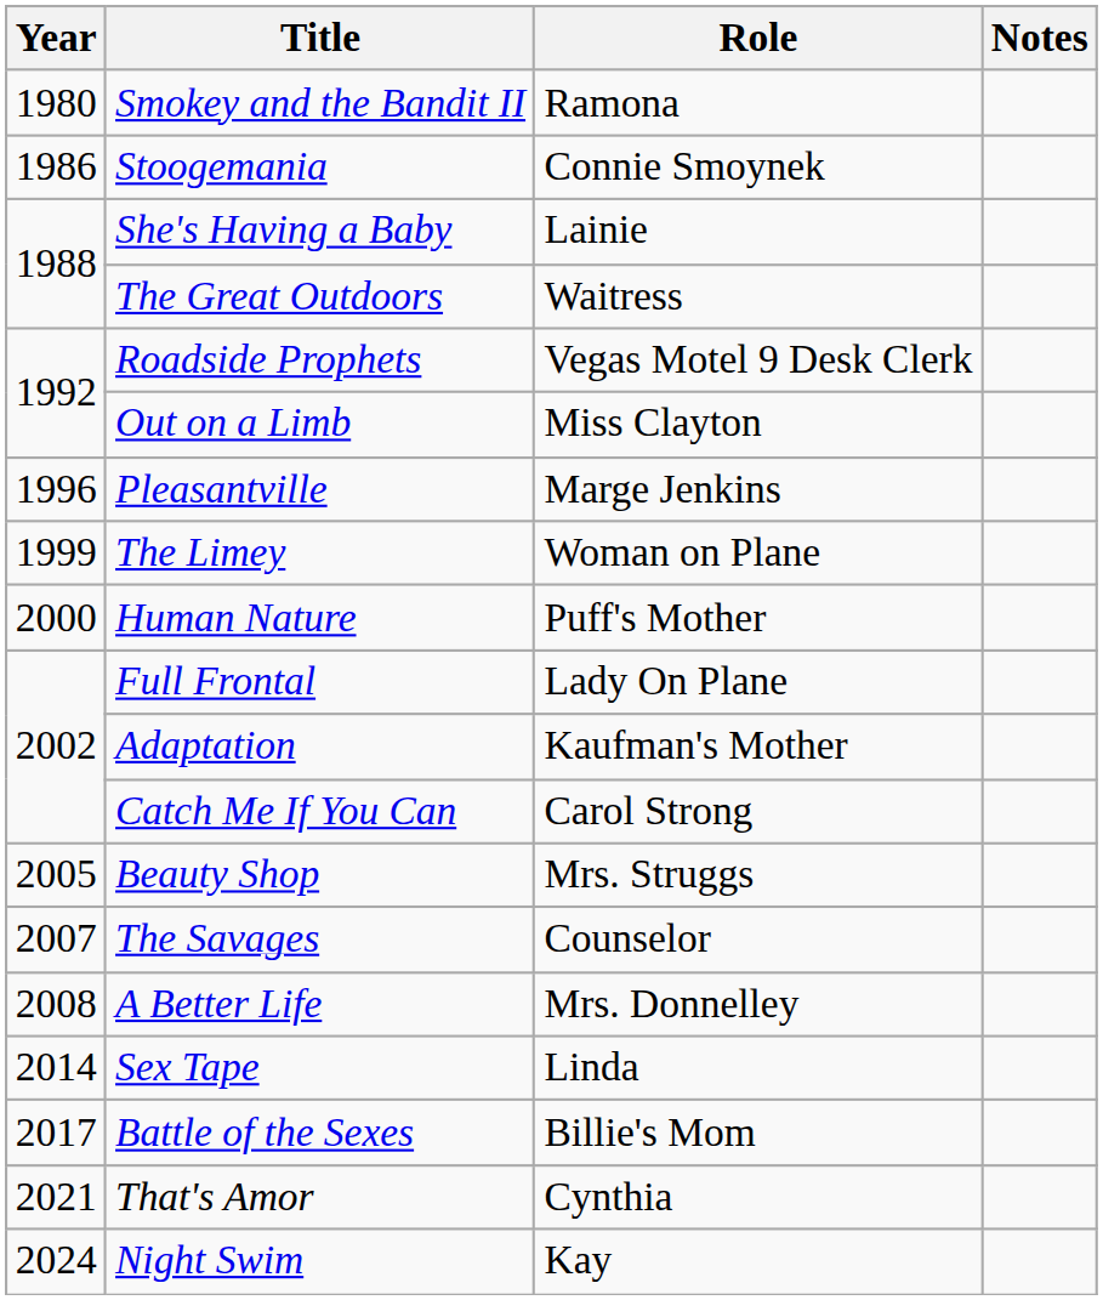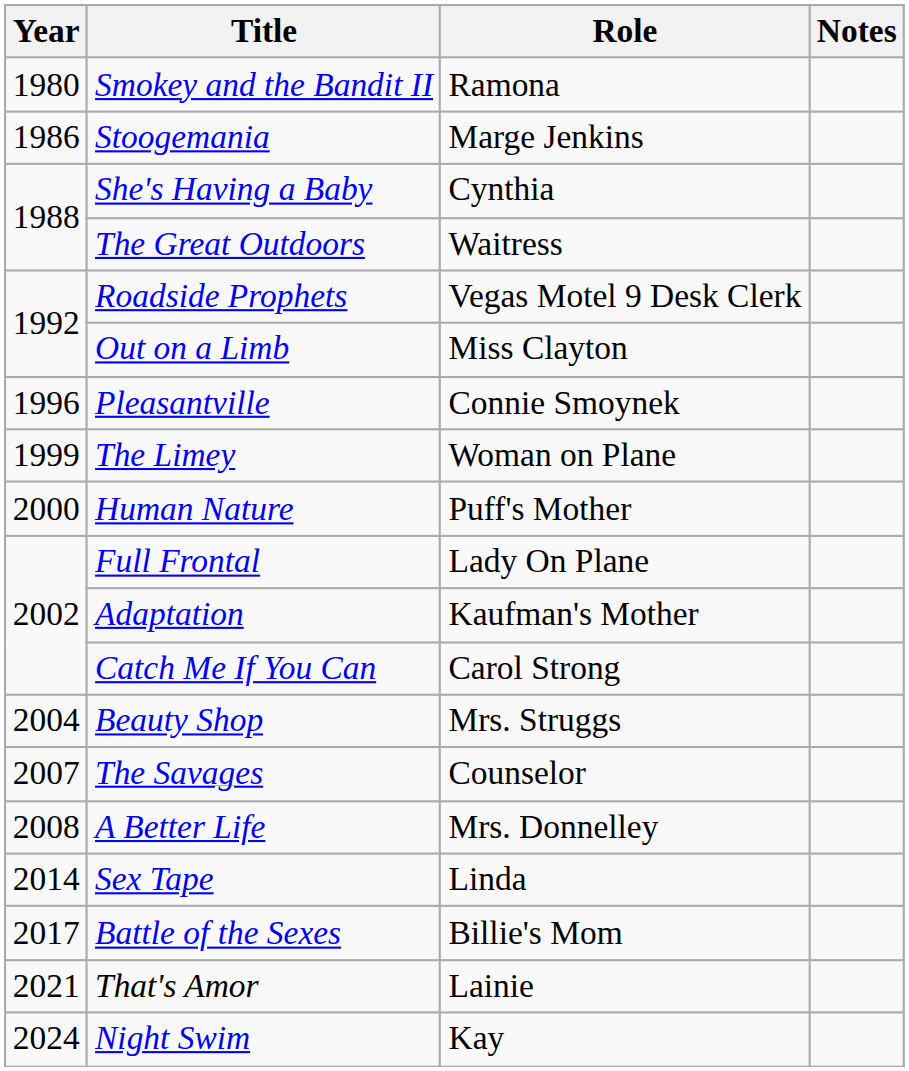Stoogemania | Role: Connie Smoynek -> Marge Jenkins
She's Having a Baby | Role: Lainie -> Cynthia
Pleasantville | Role: Marge Jenkins -> Connie Smoynek
Beauty Shop | Year: 2005 -> 2004
That's Amor | Role: Cynthia -> Lainie
